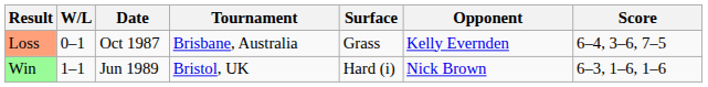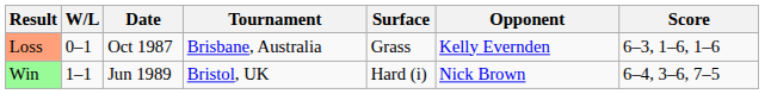Loss | Score: 6–4, 3–6, 7–5 -> 6–3, 1–6, 1–6
Win | Score: 6–3, 1–6, 1–6 -> 6–4, 3–6, 7–5
